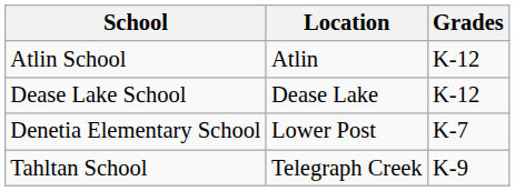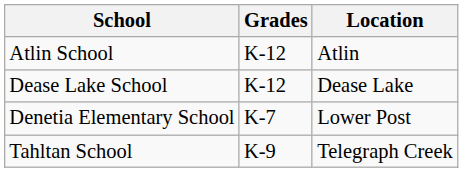columns swapped: Location <-> Grades
